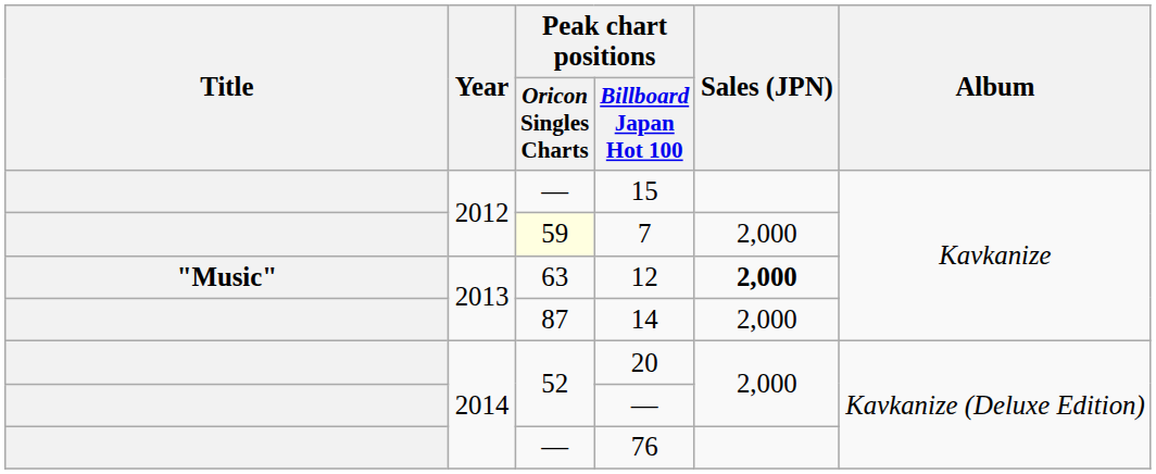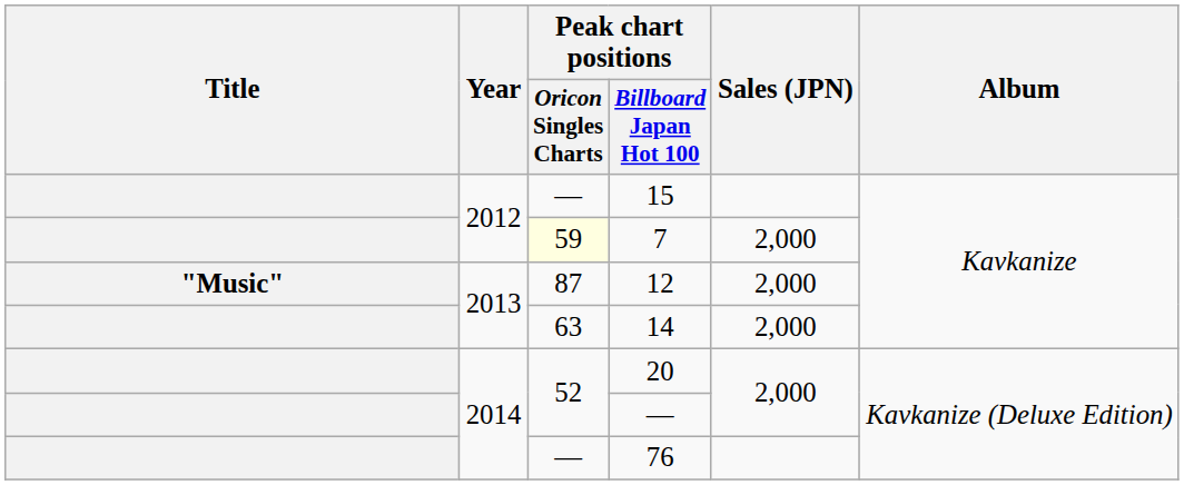12 | Peak chart positions / Oricon Singles Charts: 63 -> 87
12 | Sales (JPN): bold -> normal
14 | Peak chart positions / Oricon Singles Charts: 87 -> 63
